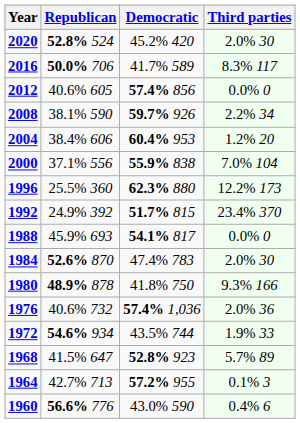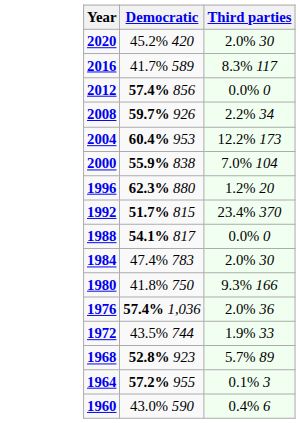- column: Republican | 52.8% 524 | 50.0% 706 | 40.6% 605 | 38.1% 590 | 38.4% 606 | 37.1% 556 | 25.5% 360 | 24.9% 392 | 45.9% 693 | 52.6% 870 | 48.9% 878 | 40.6% 732 | 54.6% 934 | 41.5% 647 | 42.7% 713 | 56.6% 776
2004 | Third parties: 1.2% 20 -> 12.2% 173
1996 | Third parties: 12.2% 173 -> 1.2% 20
